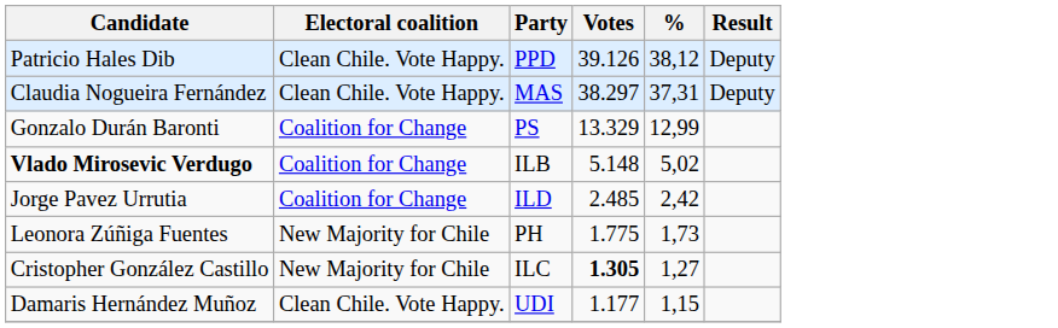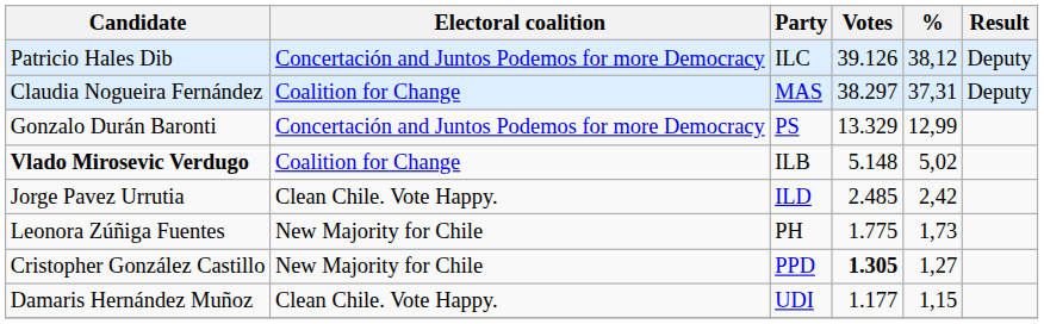Patricio Hales Dib | Electoral coalition: Clean Chile. Vote Happy. -> Concertación and Juntos Podemos for more Democracy
Patricio Hales Dib | Party: PPD -> ILC
Claudia Nogueira Fernández | Electoral coalition: Clean Chile. Vote Happy. -> Coalition for Change
Gonzalo Durán Baronti | Electoral coalition: Coalition for Change -> Concertación and Juntos Podemos for more Democracy
Jorge Pavez Urrutia | Electoral coalition: Coalition for Change -> Clean Chile. Vote Happy.
Cristopher González Castillo | Party: ILC -> PPD
